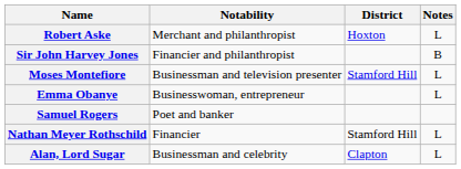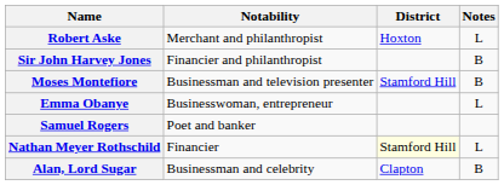Moses Montefiore | Notes: L -> B
Nathan Meyer Rothschild | District: no background -> lightyellow background
Alan, Lord Sugar | Notes: L -> B
